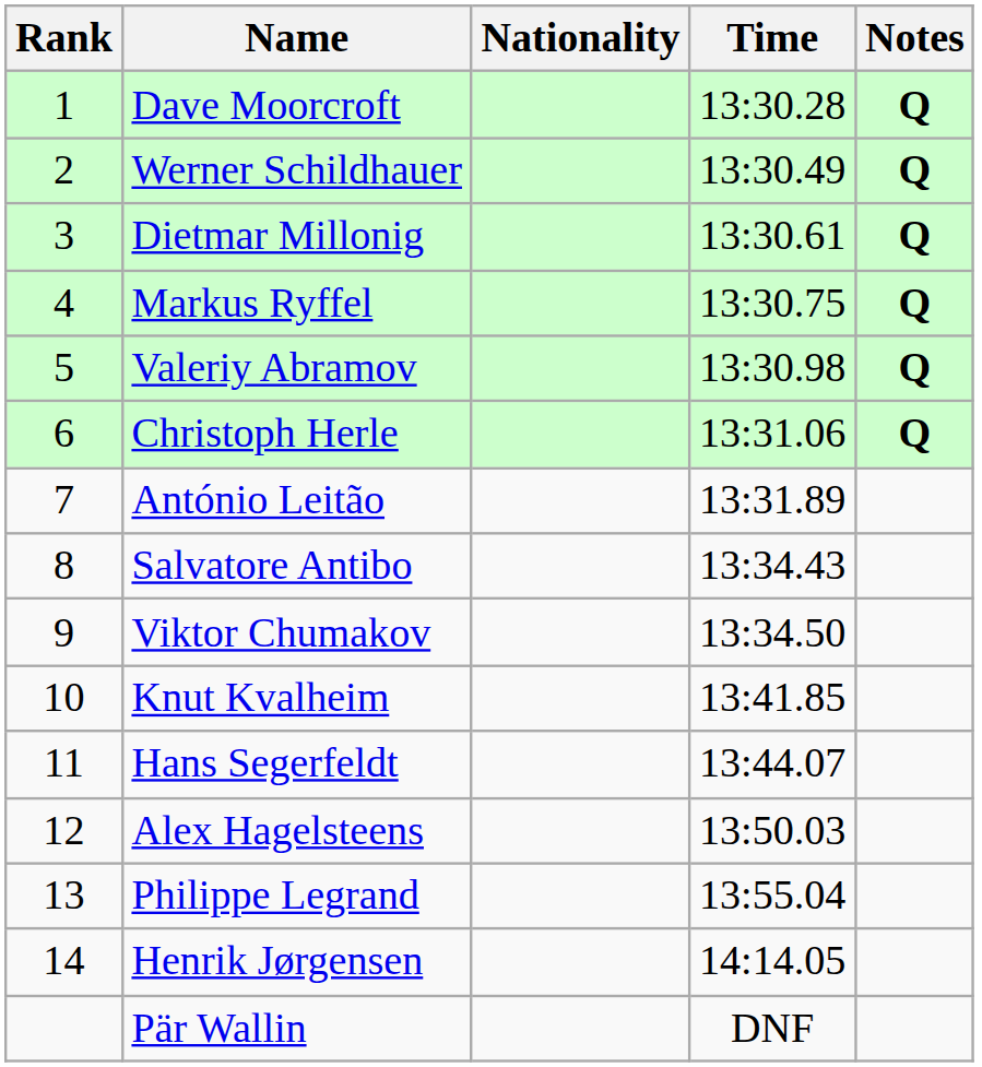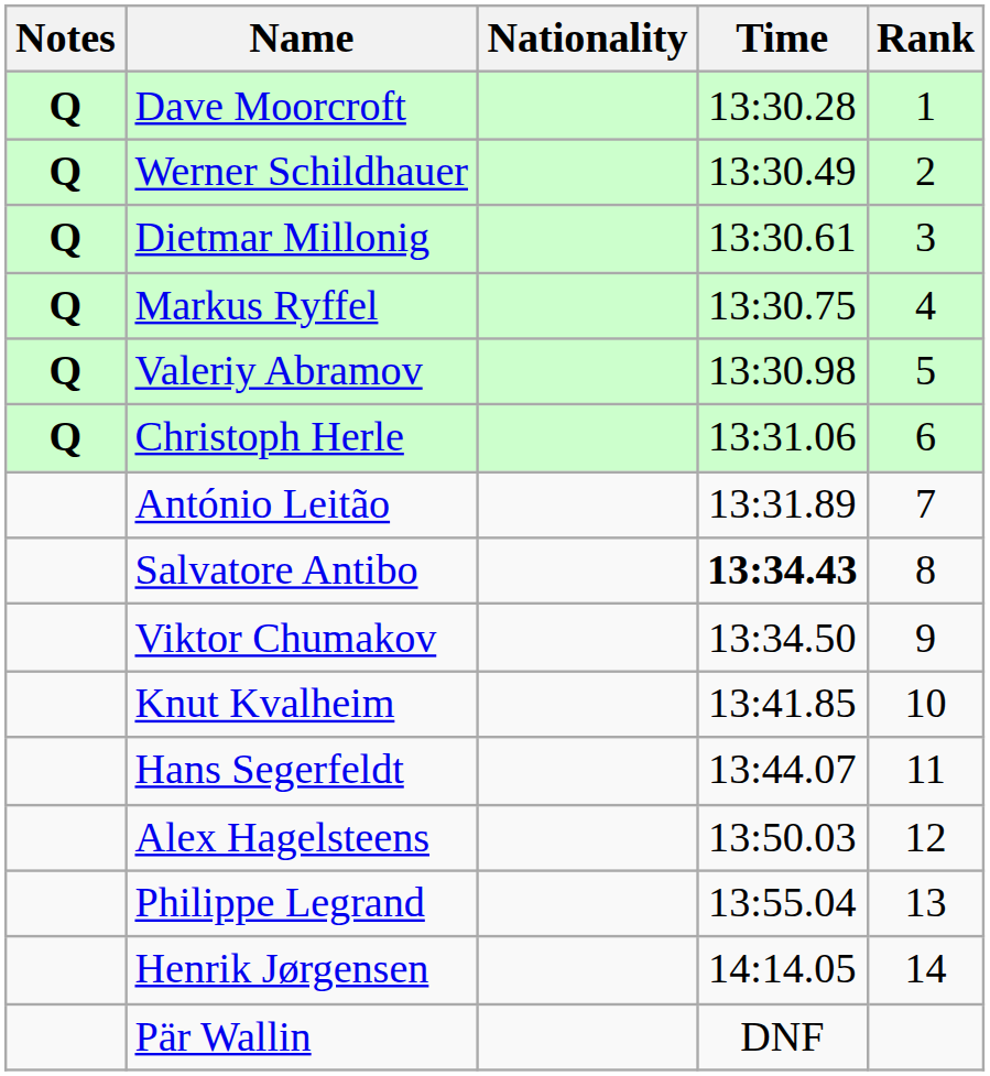columns swapped: Rank <-> Notes
Salvatore Antibo | Time: normal -> bold
